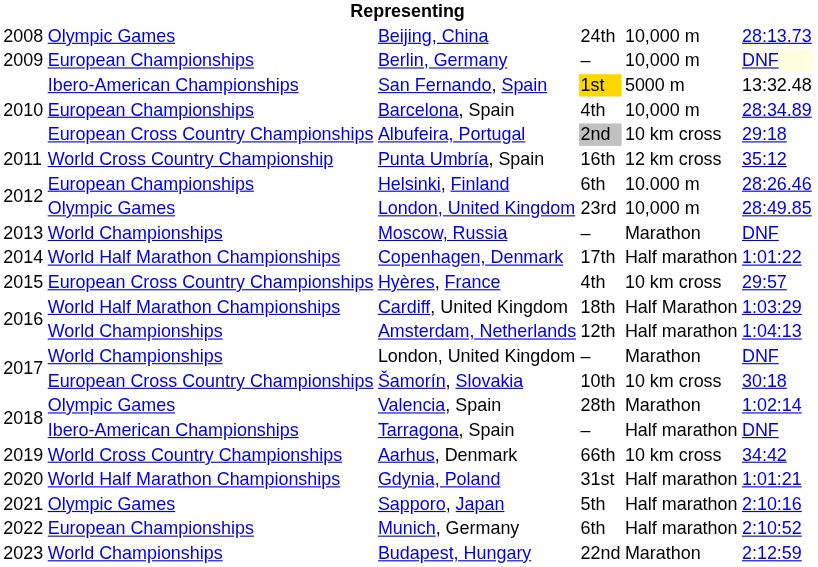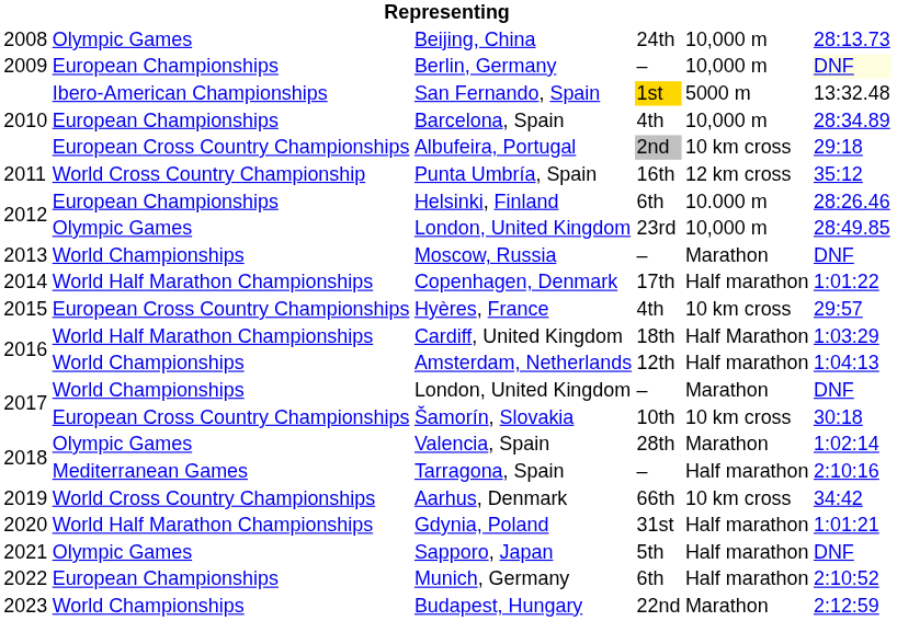Tarragona, Spain | column 2: Ibero-American Championships -> Mediterranean Games
Tarragona, Spain | column 6: DNF -> 2:10:16
Sapporo, Japan | column 6: 2:10:16 -> DNF
